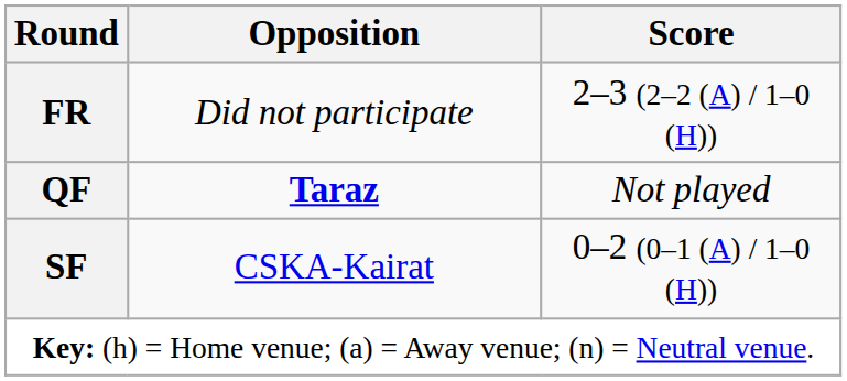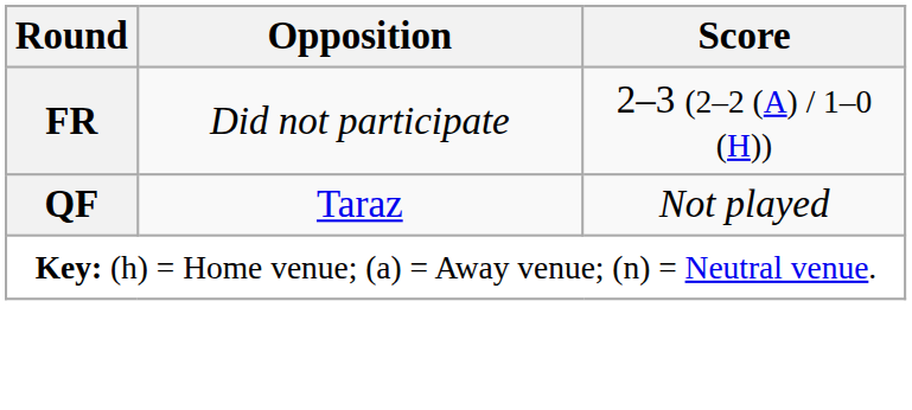QF | Opposition: bold -> normal
- row: SF | CSKA-Kairat | 0–2 (0–1 (A) / 1–0 (H))
